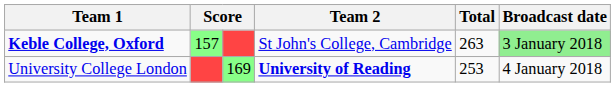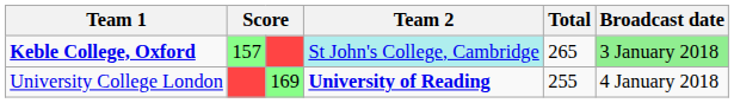Keble College, Oxford | Team 2: no background -> paleturquoise background
Keble College, Oxford | Total: 263 -> 265
University College London | Total: 253 -> 255
